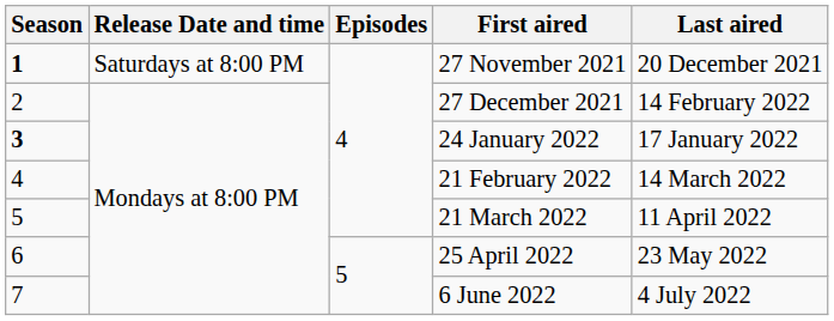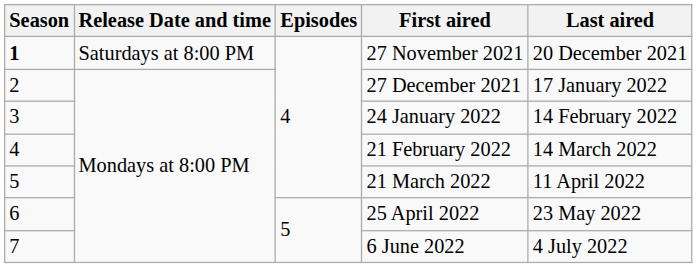27 December 2021 | Last aired: 14 February 2022 -> 17 January 2022
24 January 2022 | Season: bold -> normal
24 January 2022 | Last aired: 17 January 2022 -> 14 February 2022
